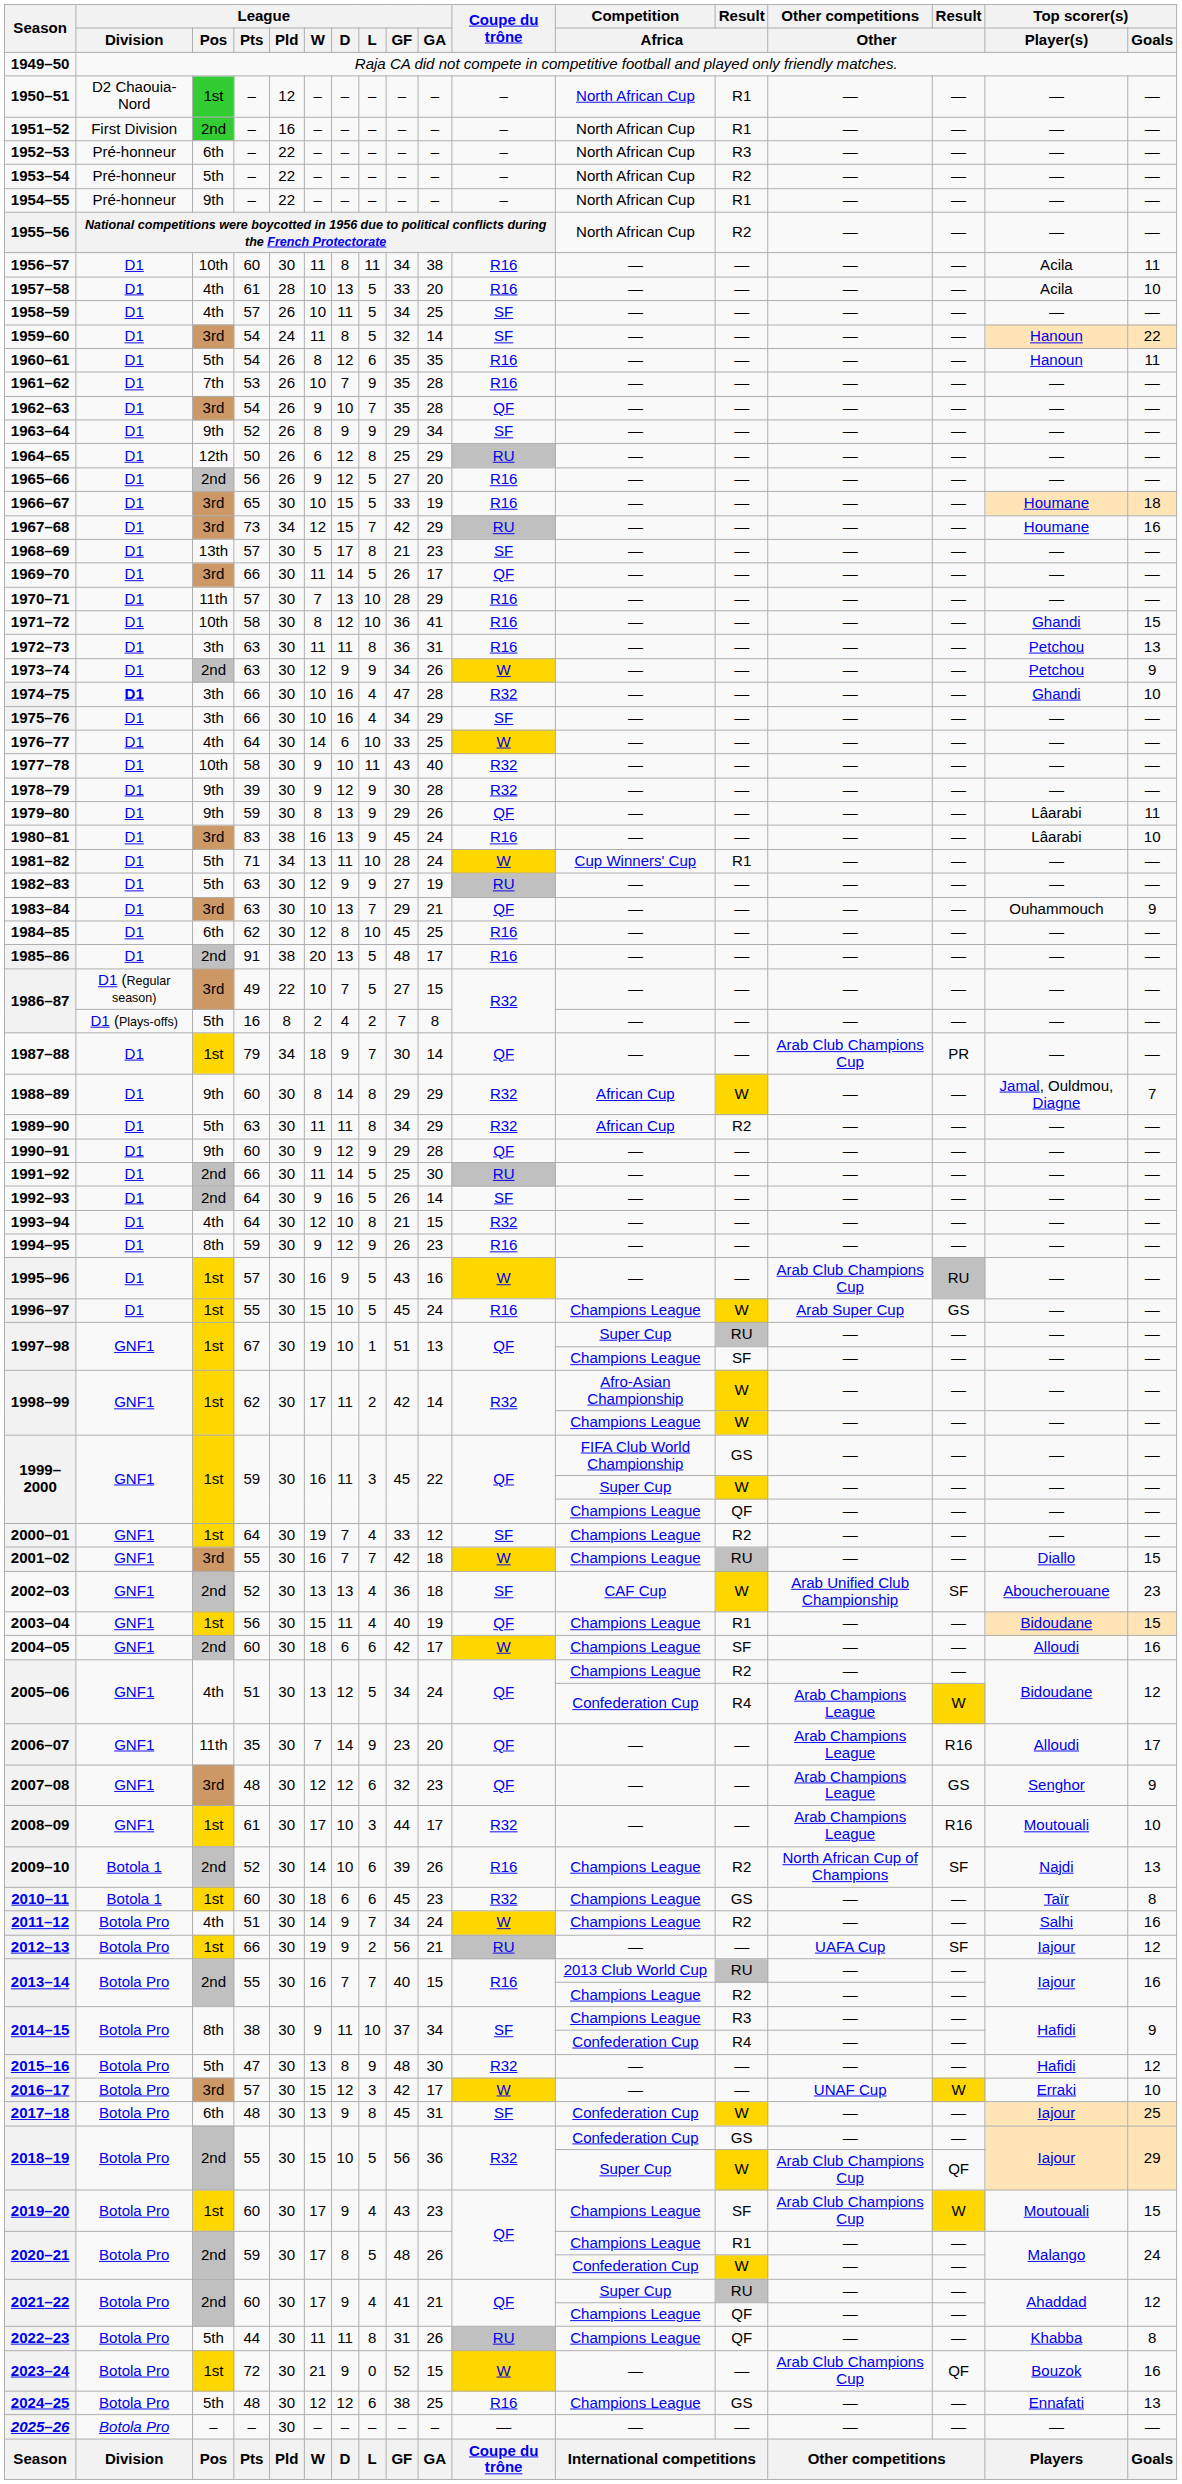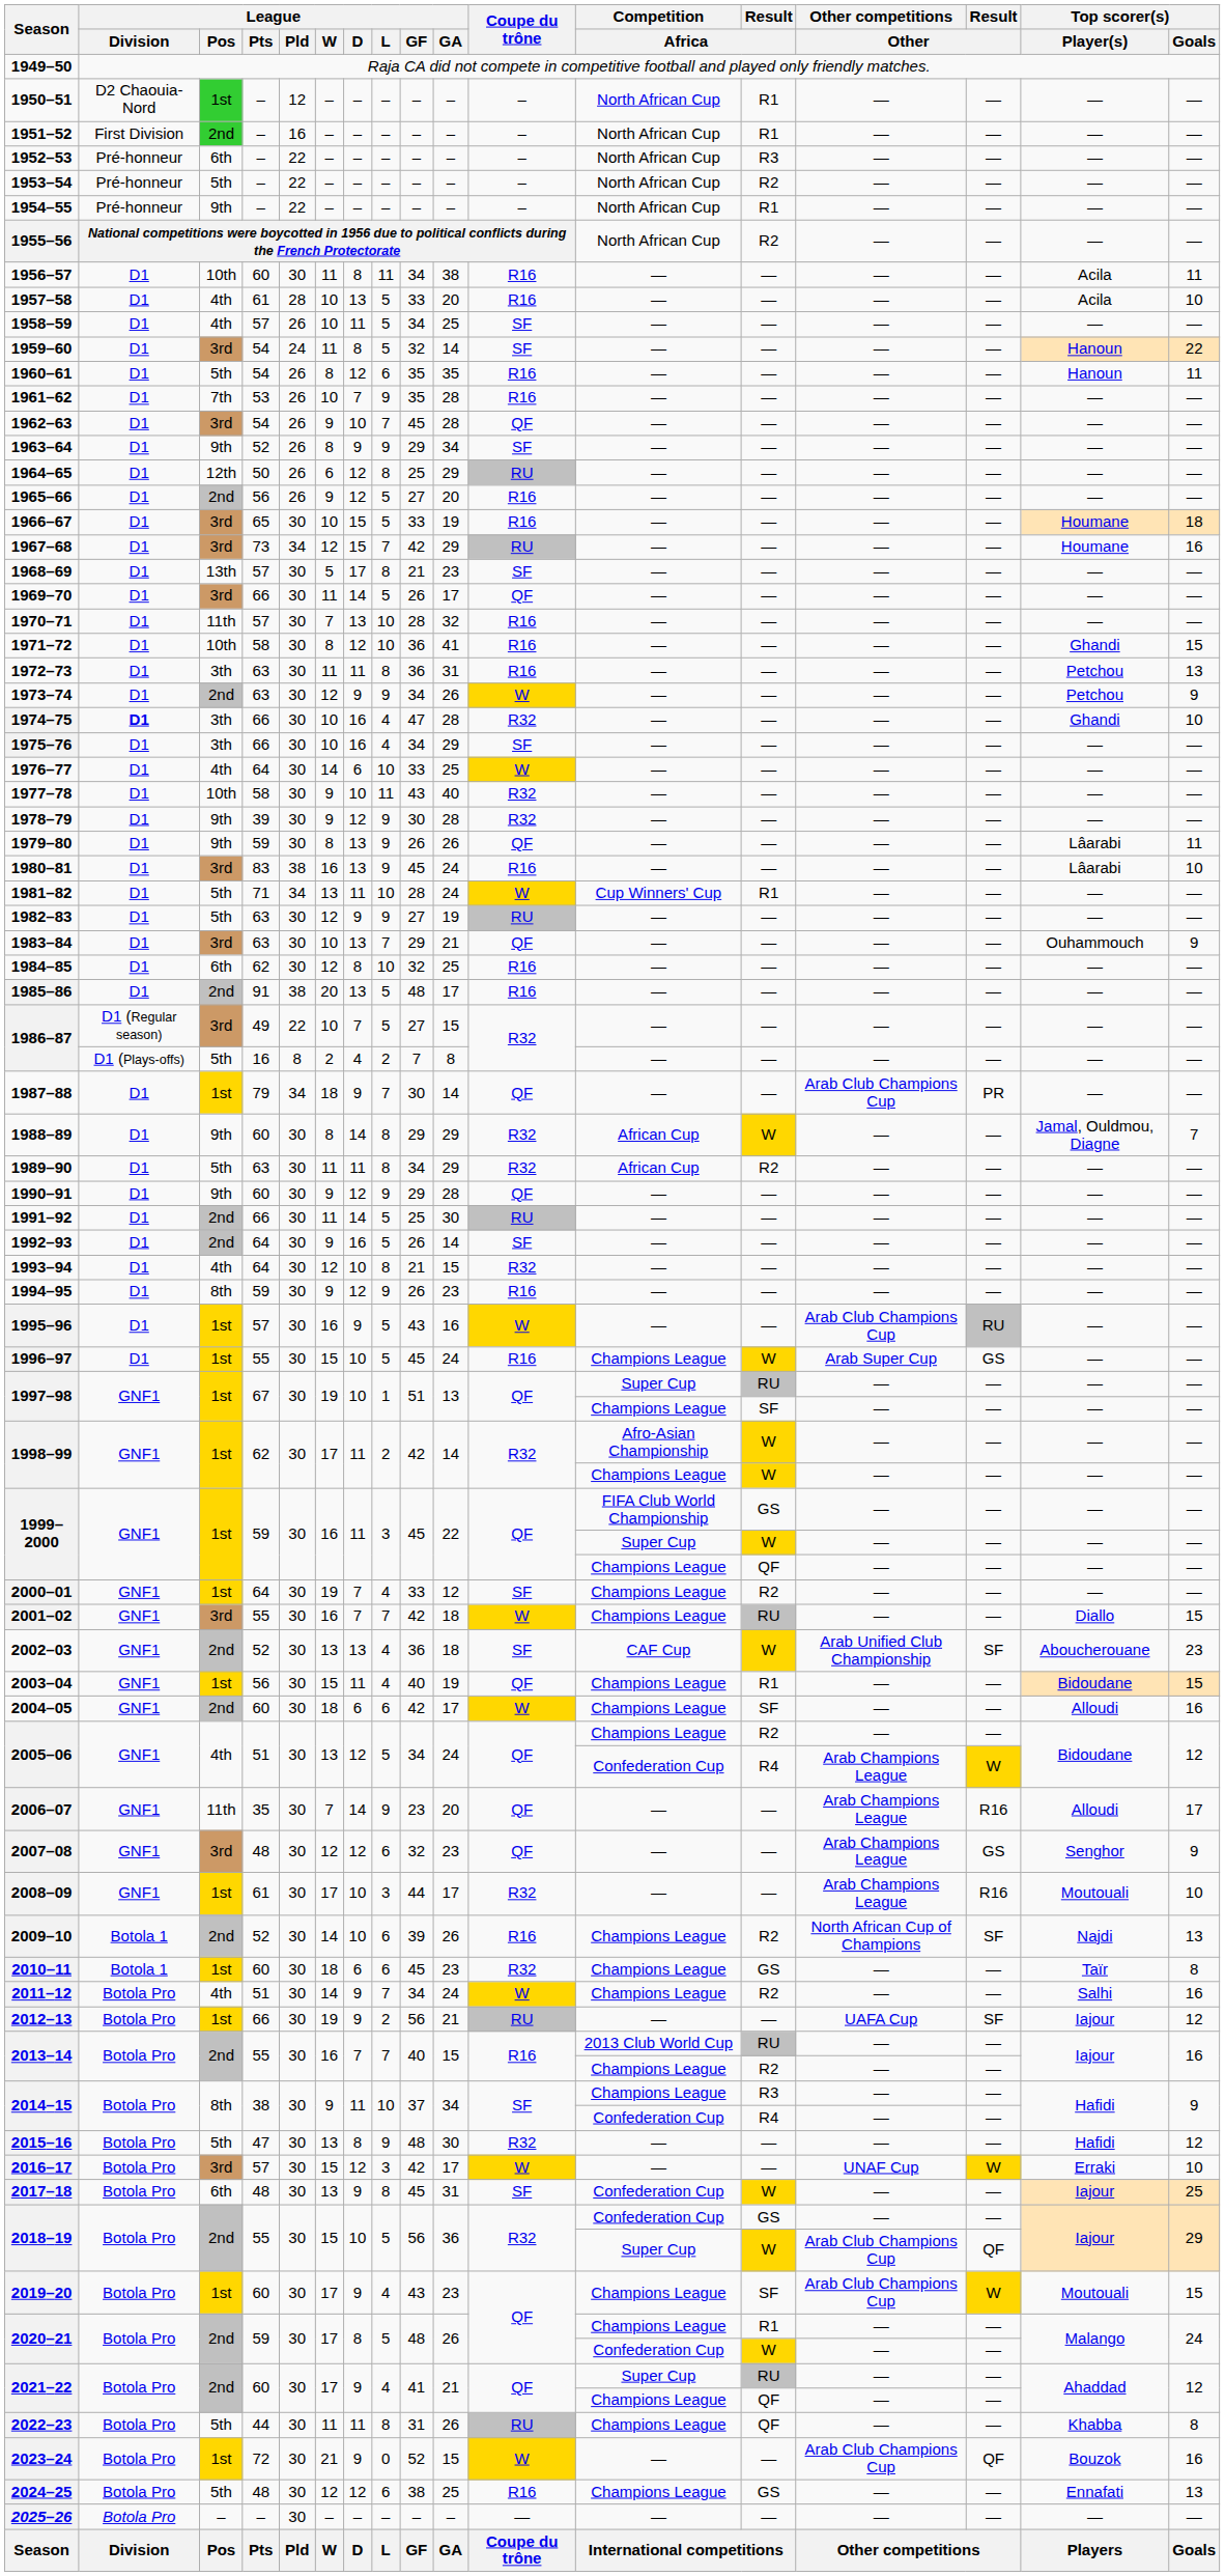1962–63 | League / GF: 35 -> 45
1970–71 | League / GA: 29 -> 32
1979–80 | League / GF: 29 -> 26
1984–85 | League / GF: 45 -> 32
